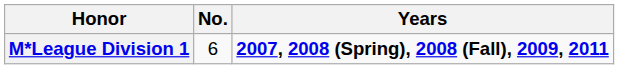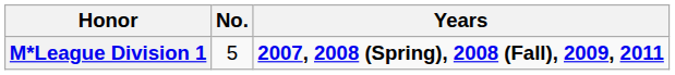M*League Division 1 | No.: 6 -> 5
